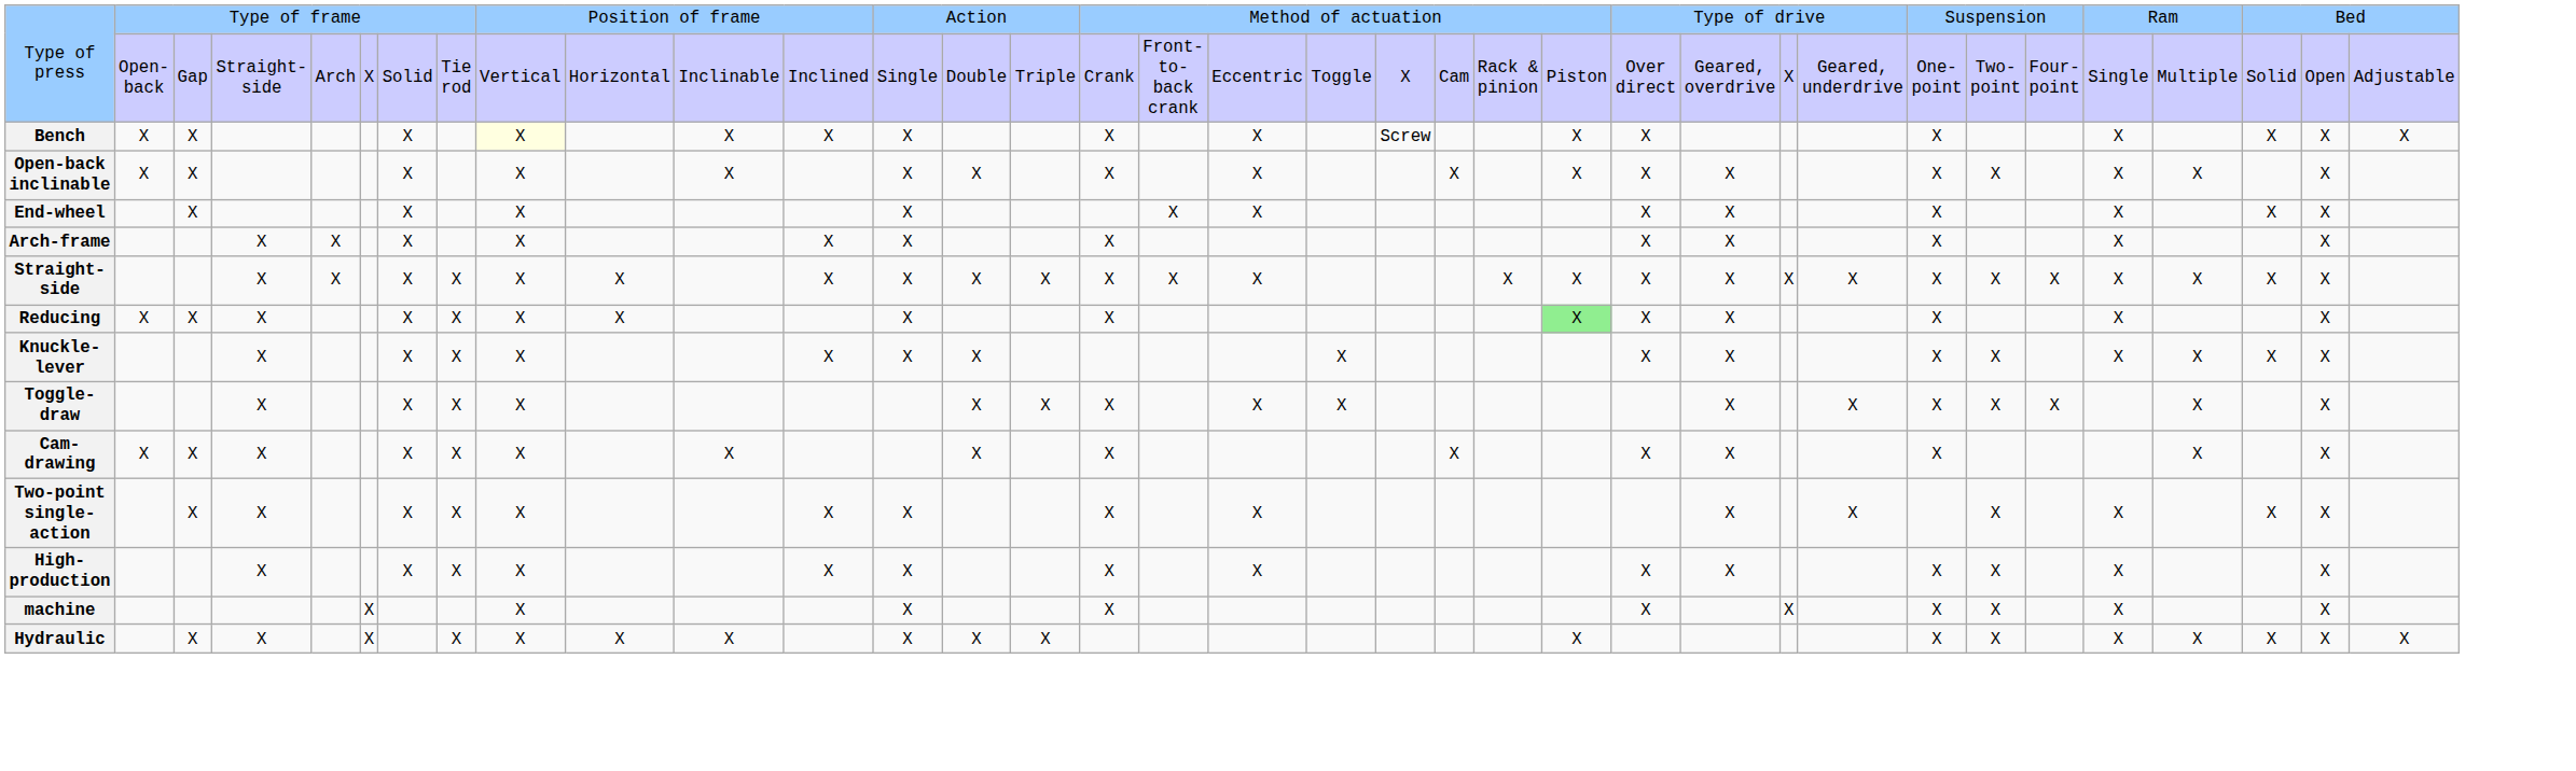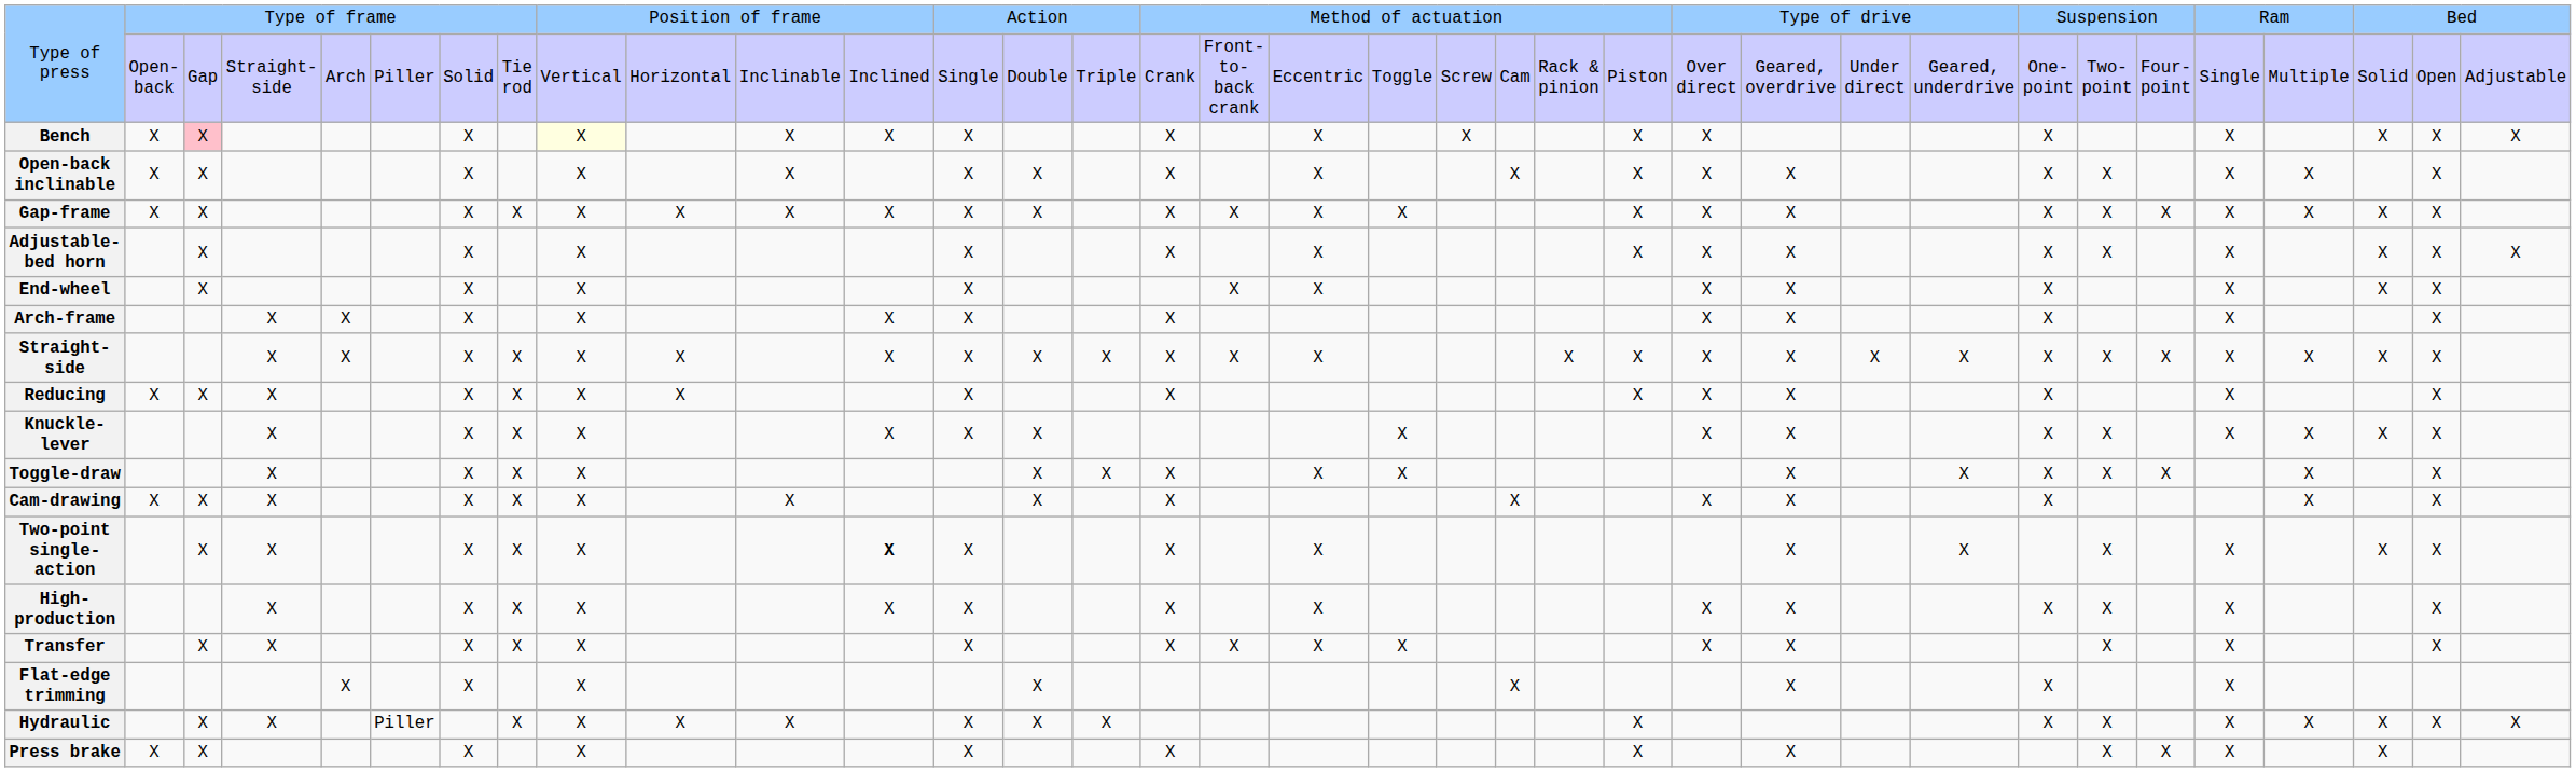Type of press / Open-back | column 6: X -> Piller
Type of press / Open-back | column 20: X -> Screw
Type of press / Open-back | column 26: X -> Under direct
Bench | column 3: no background -> pink background
Bench | column 20: Screw -> X
+ row: Gap-frame | X | X | X | X | X | X | X | X | X | X | X | X | X | X | X | X | X | X | X | X | X | X | X | X
+ row: Adjustable-bed horn | X | X | X | X | X | X | X | X | X | X | X | X | X | X | X
Reducing | column 23: lightgreen background -> no background
Two-point single-action | column 12: normal -> bold
- row: machine | X | X | X | X | X | X | X | X | X | X
+ row: Transfer | X | X | X | X | X | X | X | X | X | X | X | X | X | X | X
+ row: Flat-edge trimming | X | X | X | X | X | X | X | X
Hydraulic | column 6: X -> Piller
+ row: Press brake | X | X | X | X | X | X | X | X | X | X | X | X
